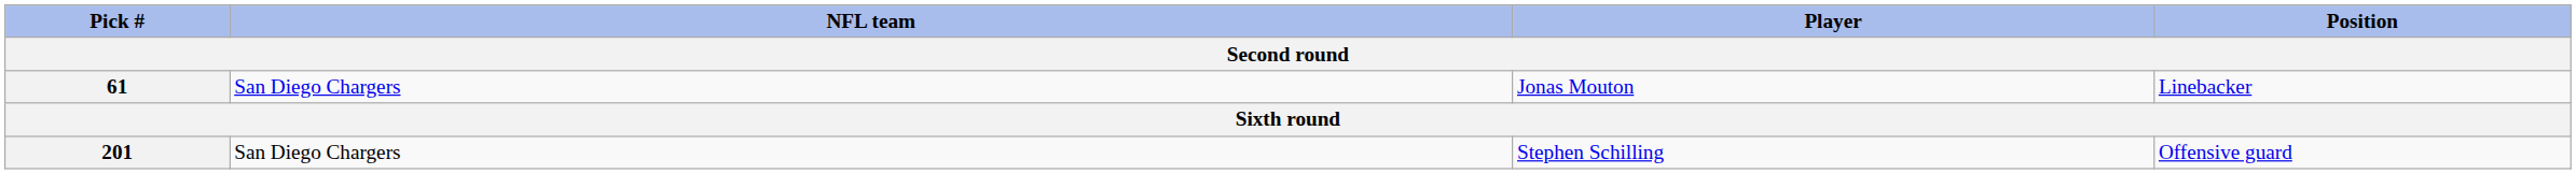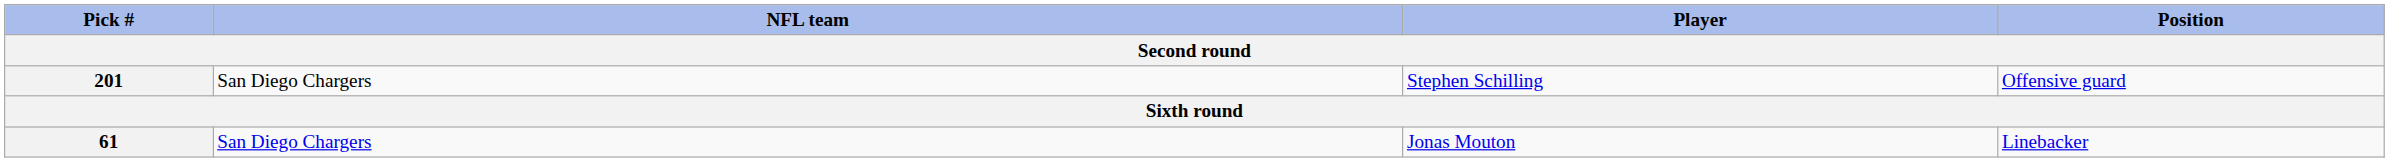rows swapped: 61 <-> 201
